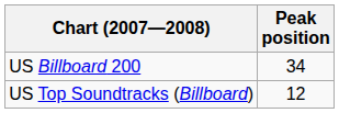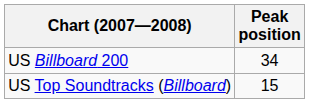US Top Soundtracks (Billboard) | Peak position: 12 -> 15
